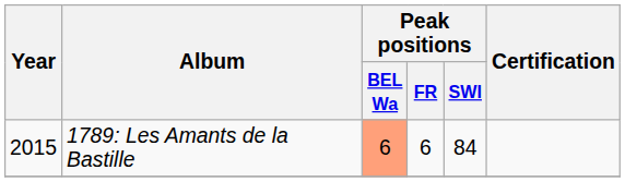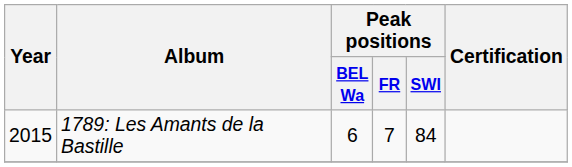1789: Les Amants de la Bastille | Peak positions / BEL Wa: lightsalmon background -> no background
1789: Les Amants de la Bastille | Peak positions / FR: 6 -> 7
